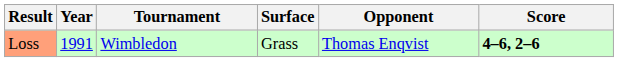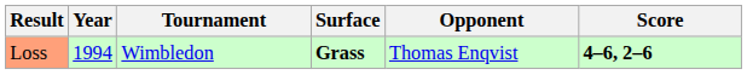Loss | Year: 1991 -> 1994
Loss | Surface: normal -> bold
